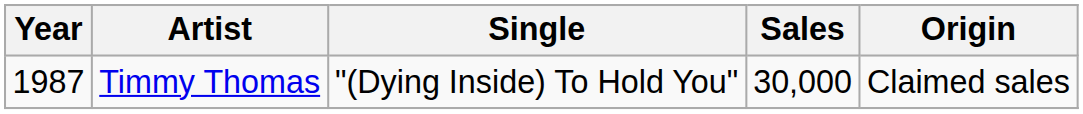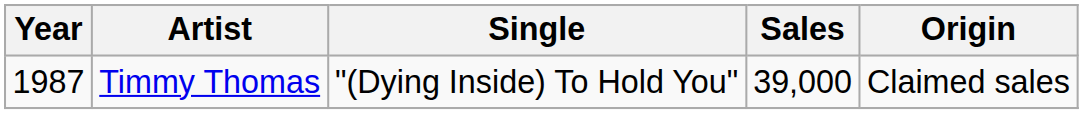Timmy Thomas | Sales: 30,000 -> 39,000
